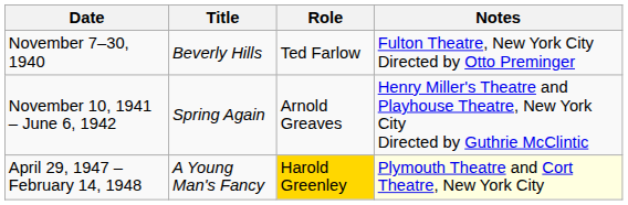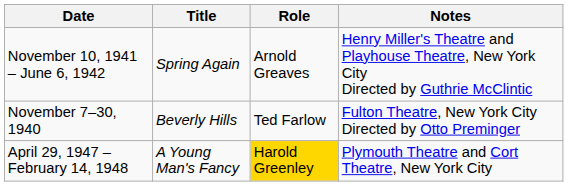rows swapped: November 7–30, 1940 <-> November 10, 1941 – June 6, 1942
April 29, 1947 – February 14, 1948 | Notes: lightyellow background -> no background
